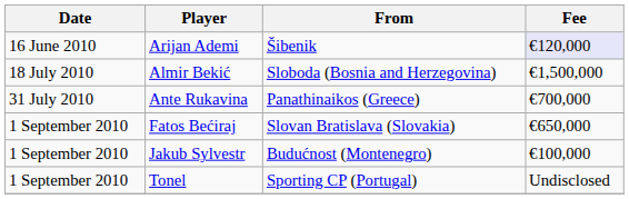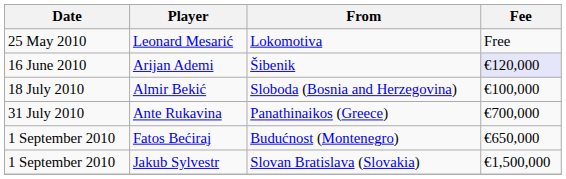+ row: 25 May 2010 | Leonard Mesarić | Lokomotiva | Free
Almir Bekić | Fee: €1,500,000 -> €100,000
Fatos Bećiraj | From: Slovan Bratislava (Slovakia) -> Budućnost (Montenegro)
Jakub Sylvestr | From: Budućnost (Montenegro) -> Slovan Bratislava (Slovakia)
Jakub Sylvestr | Fee: €100,000 -> €1,500,000
- row: 1 September 2010 | Tonel | Sporting CP (Portugal) | Undisclosed
